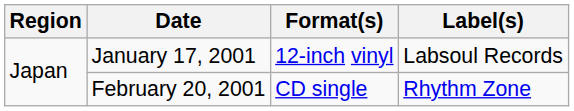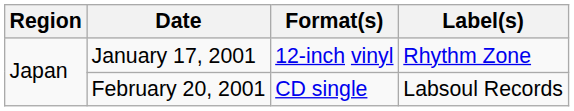January 17, 2001 | Label(s): Labsoul Records -> Rhythm Zone
February 20, 2001 | Label(s): Rhythm Zone -> Labsoul Records
